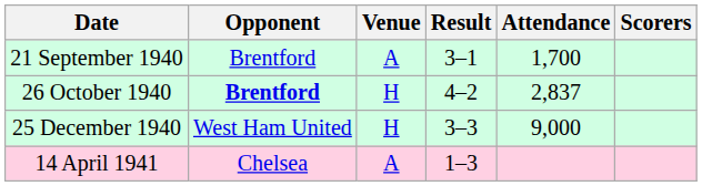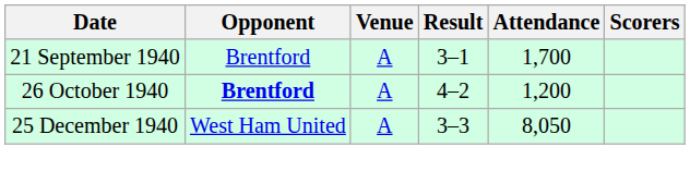26 October 1940 | Venue: H -> A
26 October 1940 | Attendance: 2,837 -> 1,200
25 December 1940 | Venue: H -> A
25 December 1940 | Attendance: 9,000 -> 8,050
- row: 14 April 1941 | Chelsea | A | 1–3
